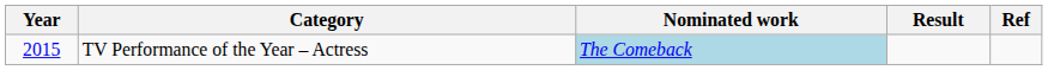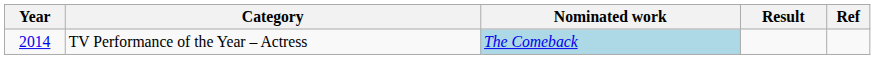TV Performance of the Year – Actress | Year: 2015 -> 2014
